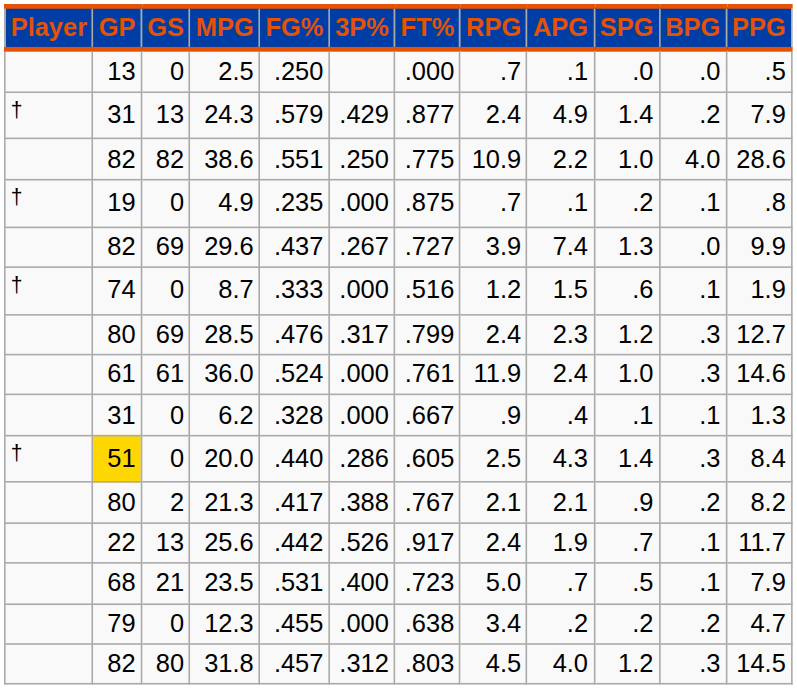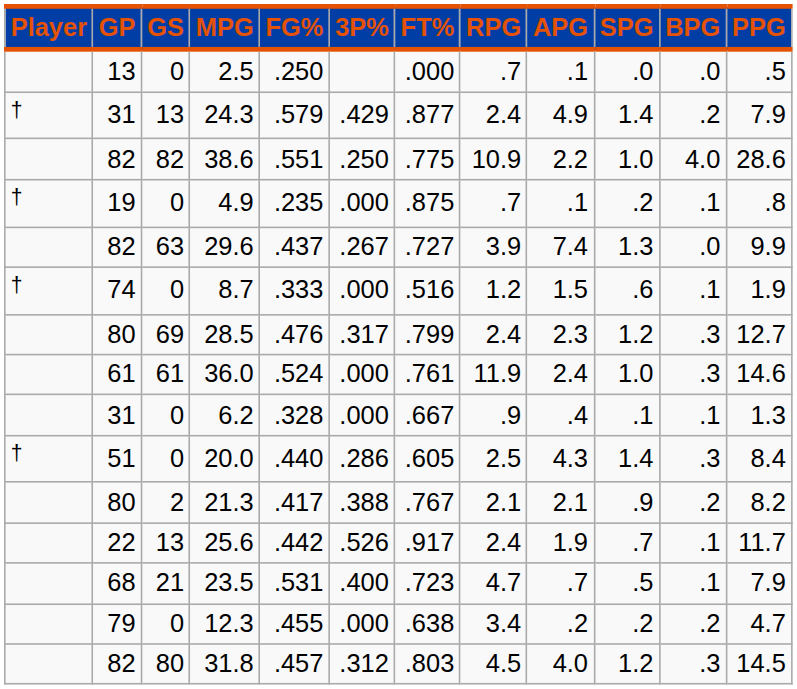29.6 | GS: 69 -> 63
20.0 | GP: gold background -> no background
23.5 | RPG: 5.0 -> 4.7
